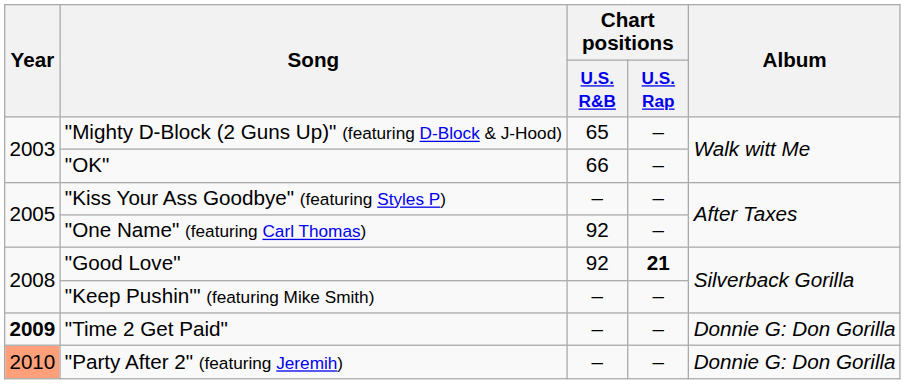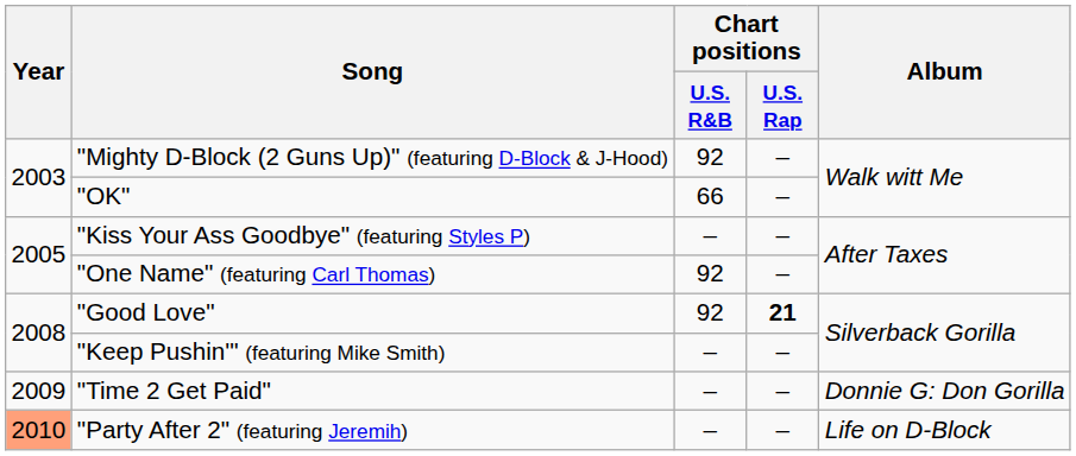"Mighty D-Block (2 Guns Up)" (featuring D-Block & J-Hood) | Chart positions / U.S. R&B: 65 -> 92
"Time 2 Get Paid" | Year: bold -> normal
"Party After 2" (featuring Jeremih) | Album: Donnie G: Don Gorilla -> Life on D-Block
